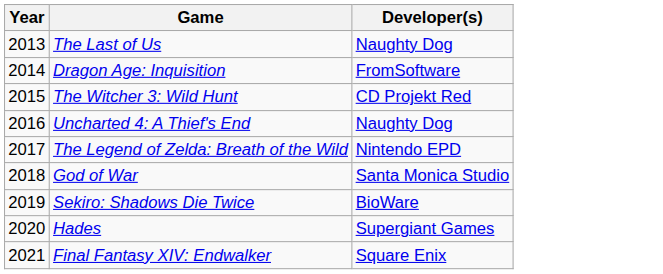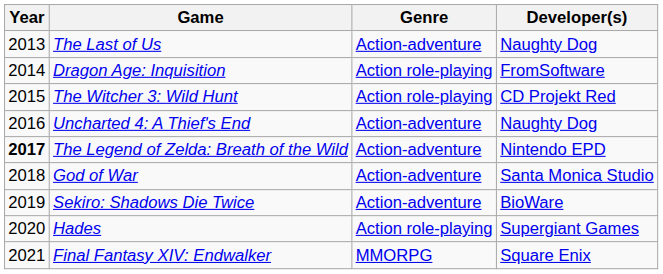+ column: Genre | Action-adventure | Action role-playing | Action role-playing | Action-adventure | Action-adventure | Action-adventure | Action-adventure | Action role-playing | MMORPG
The Legend of Zelda: Breath of the Wild | Year: normal -> bold
